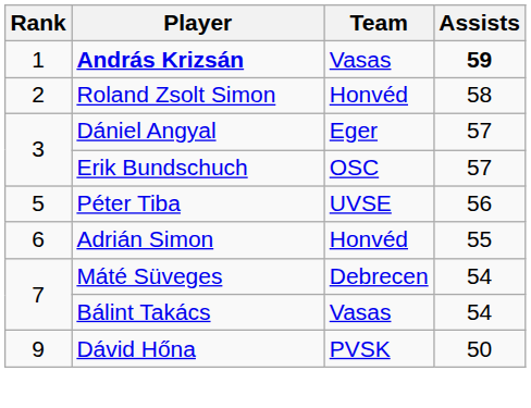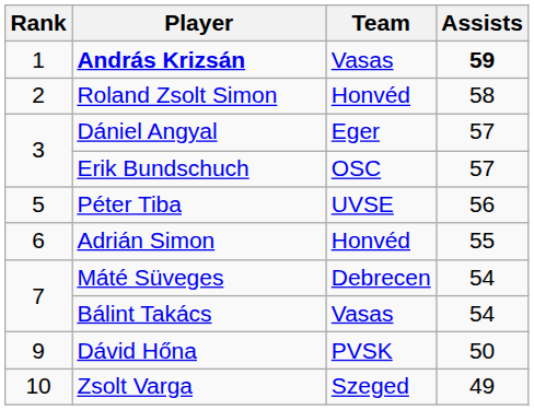+ row: 10 | Zsolt Varga | Szeged | 49
